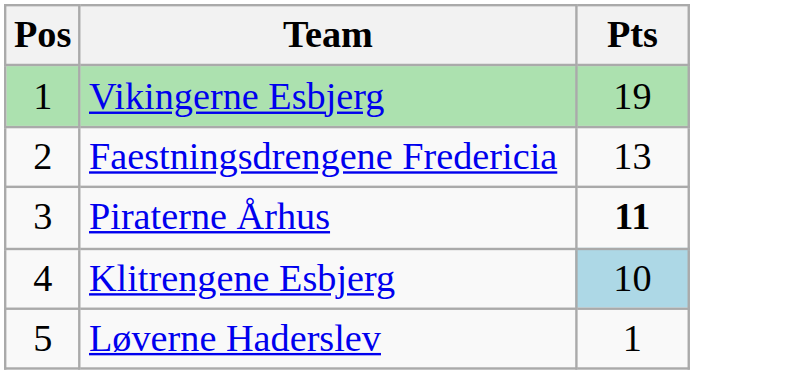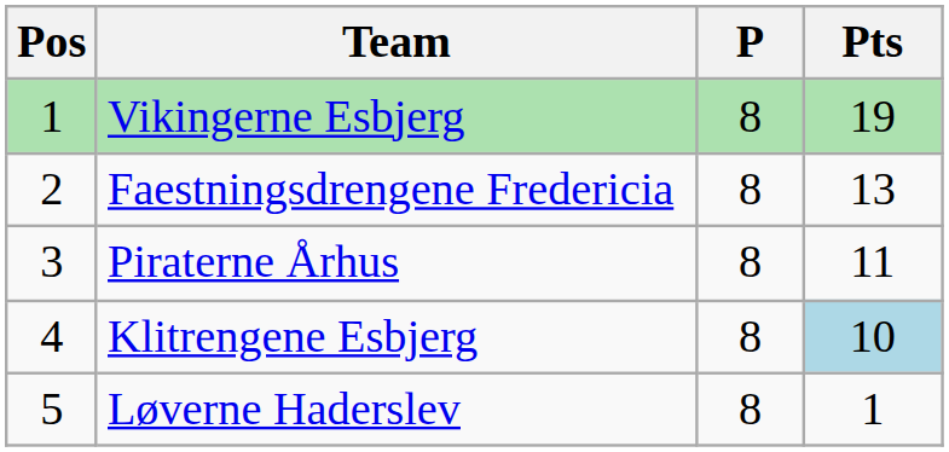+ column: P | 8 | 8 | 8 | 8 | 8
Piraterne Århus | Pts: bold -> normal
